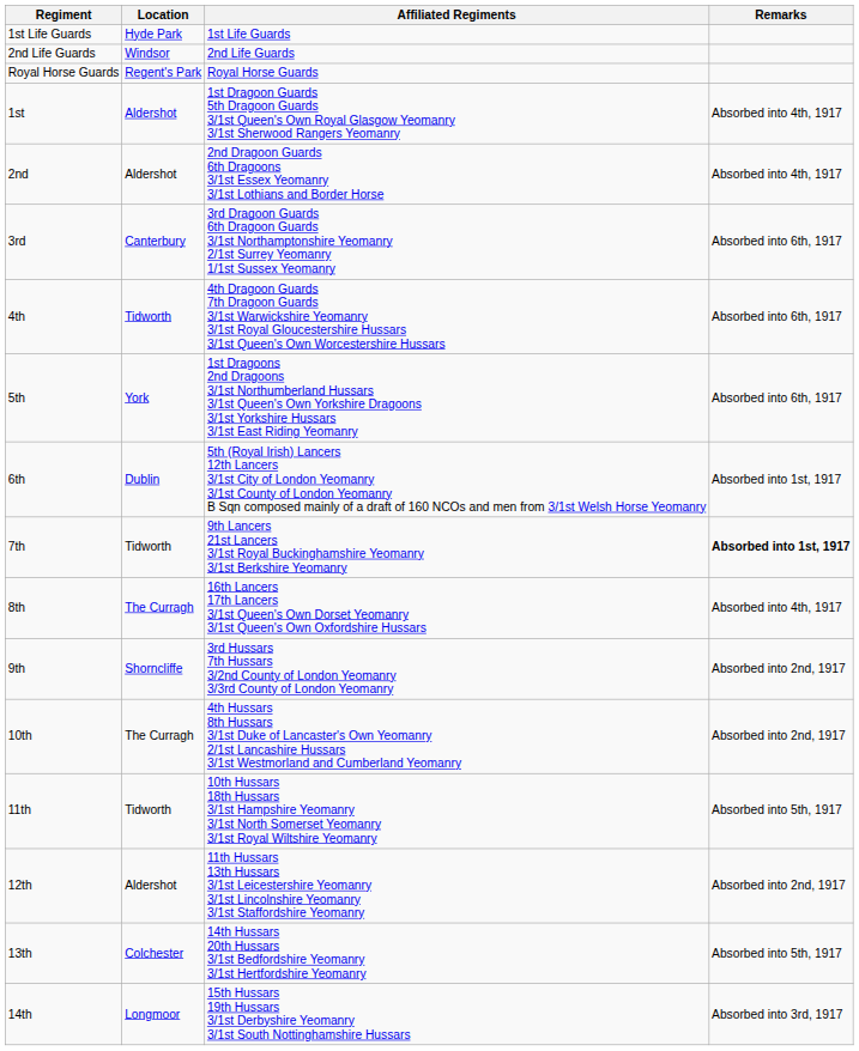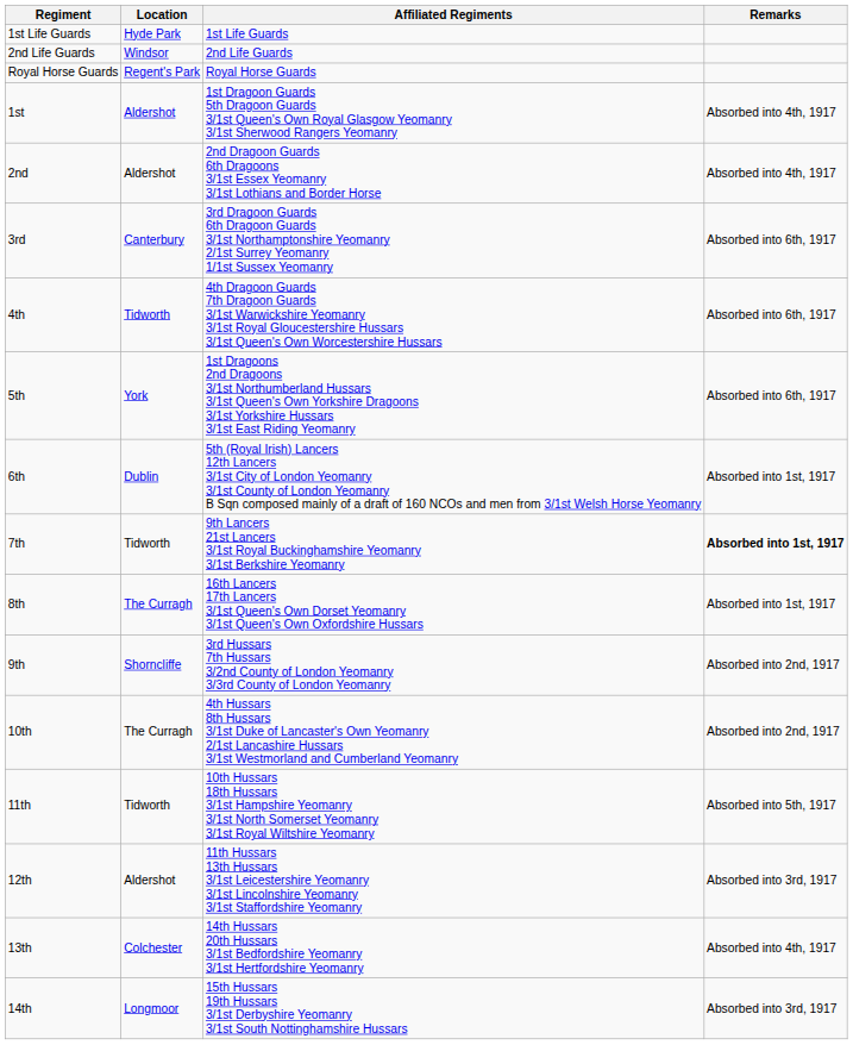8th | Remarks: Absorbed into 4th, 1917 -> Absorbed into 1st, 1917
12th | Remarks: Absorbed into 2nd, 1917 -> Absorbed into 3rd, 1917
13th | Remarks: Absorbed into 5th, 1917 -> Absorbed into 4th, 1917
